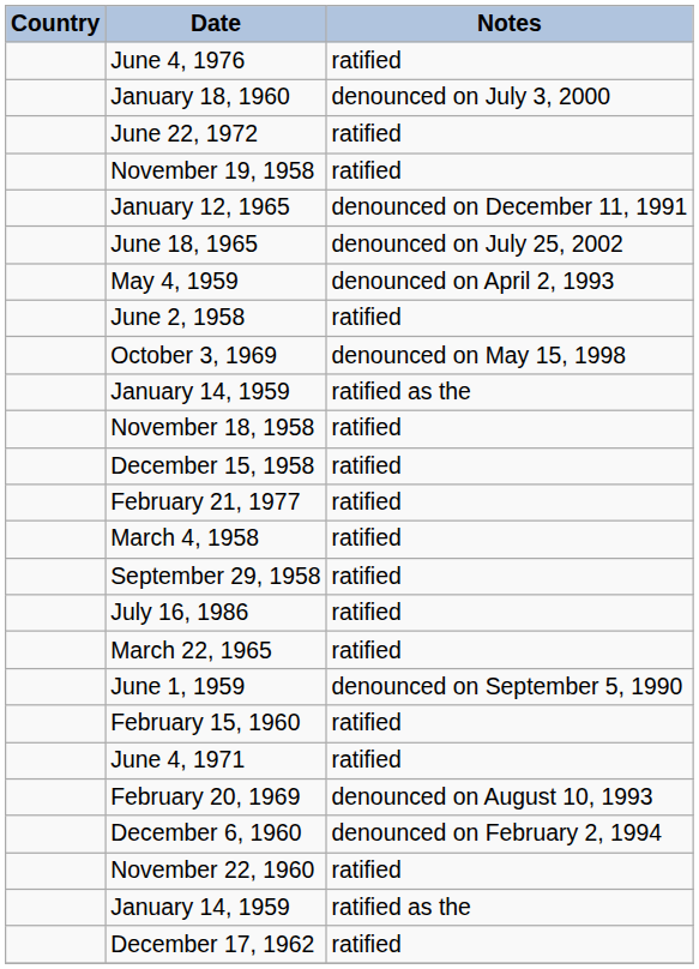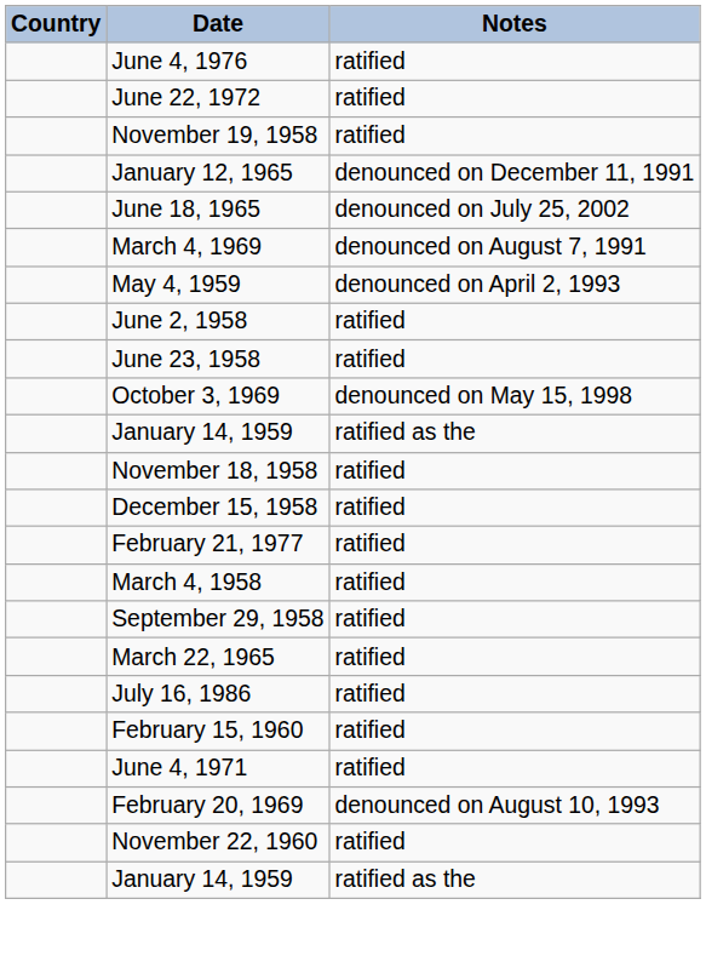- row: January 18, 1960 | denounced on July 3, 2000
+ row: March 4, 1969 | denounced on August 7, 1991
+ row: June 23, 1958 | ratified
rows swapped: July 16, 1986 <-> March 22, 1965
- row: June 1, 1959 | denounced on September 5, 1990
- row: December 6, 1960 | denounced on February 2, 1994
- row: December 17, 1962 | ratified
